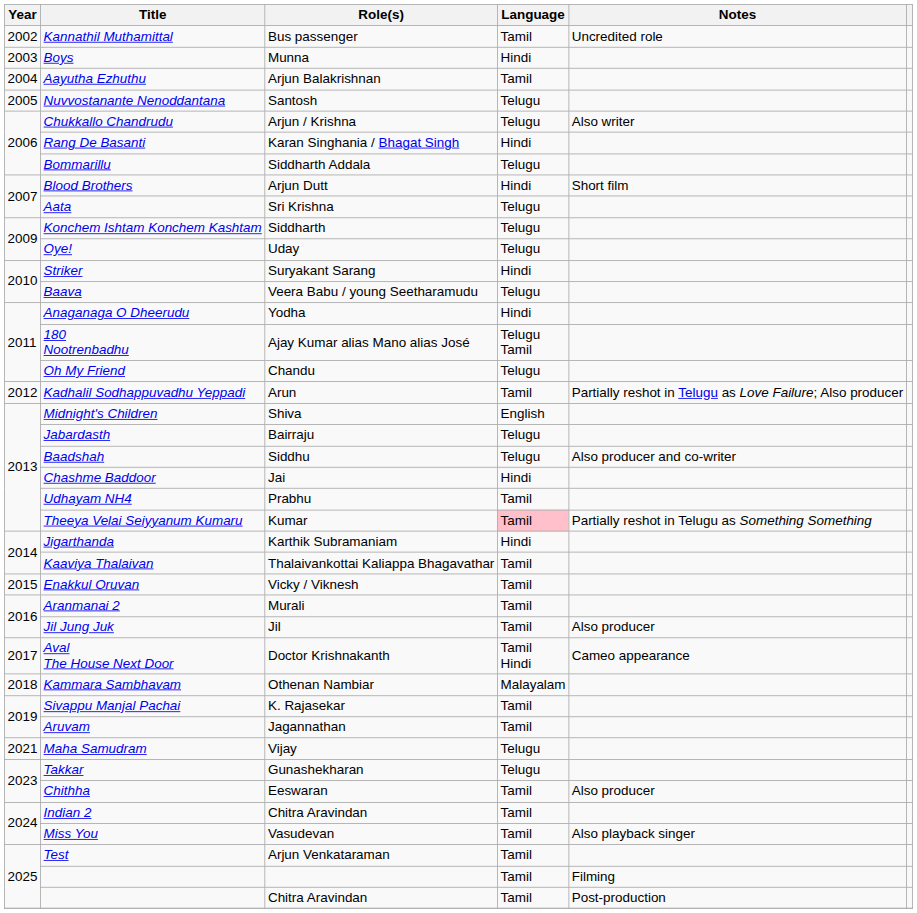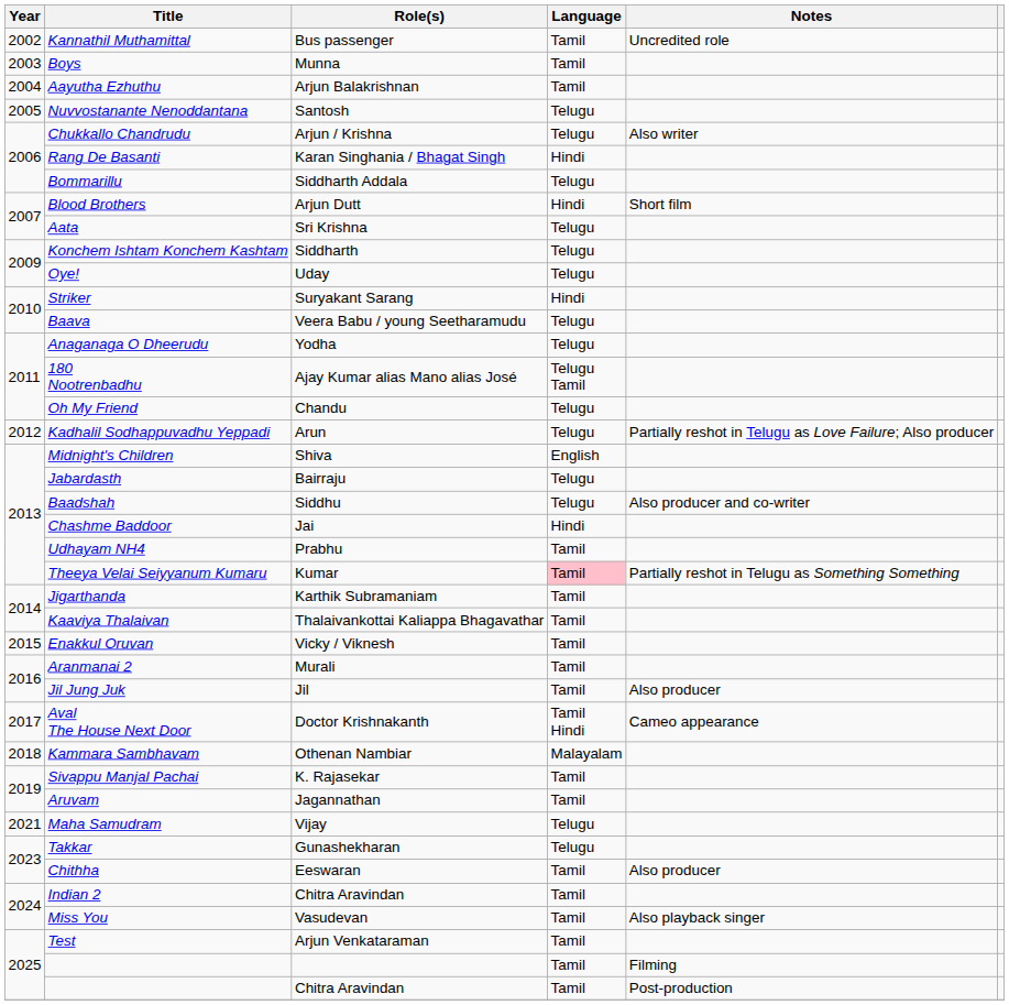Boys | Language: Hindi -> Tamil
Anaganaga O Dheerudu | Language: Hindi -> Telugu
Kadhalil Sodhappuvadhu Yeppadi | Language: Tamil -> Telugu
Jigarthanda | Language: Hindi -> Tamil
